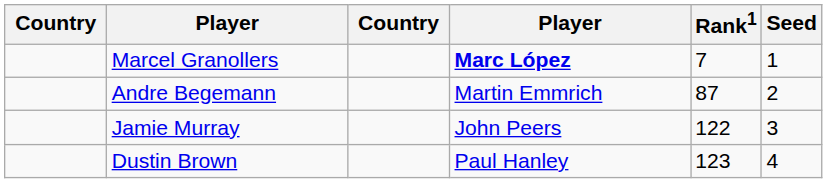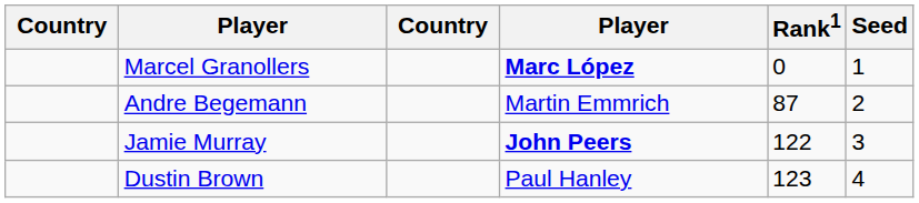Marcel Granollers | Rank1: 7 -> 0
Jamie Murray | column 4: normal -> bold
